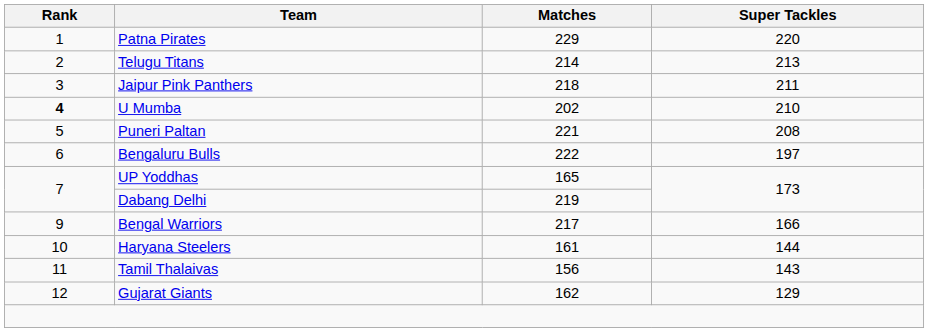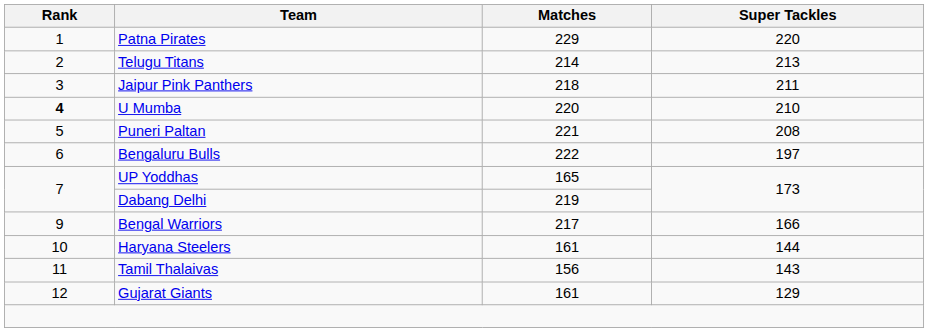U Mumba | Matches: 202 -> 220
Gujarat Giants | Matches: 162 -> 161
